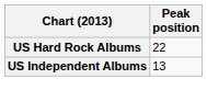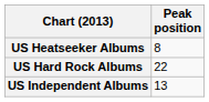+ row: US Heatseeker Albums | 8
